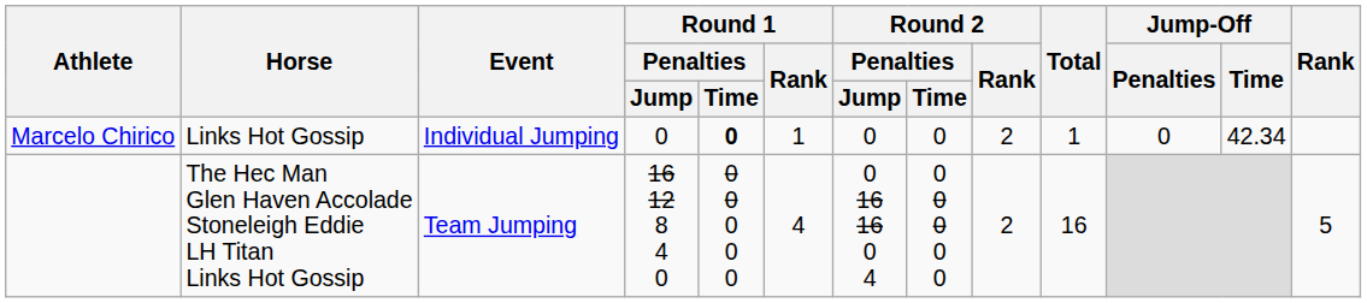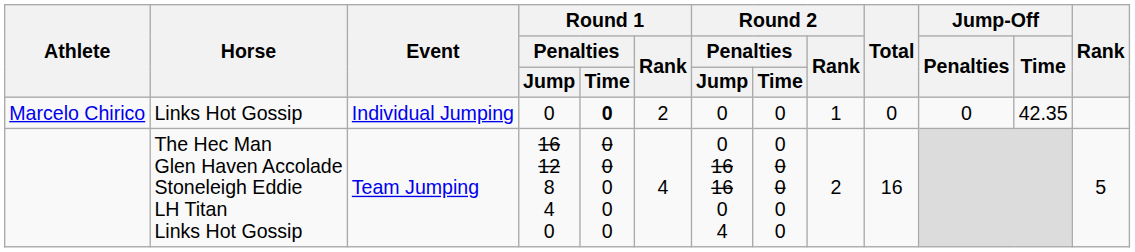Marcelo Chirico | Round 1 / Rank: 1 -> 2
Marcelo Chirico | Round 2 / Rank: 2 -> 1
Marcelo Chirico | Total: 1 -> 0
Marcelo Chirico | Jump-Off / Time: 42.34 -> 42.35
